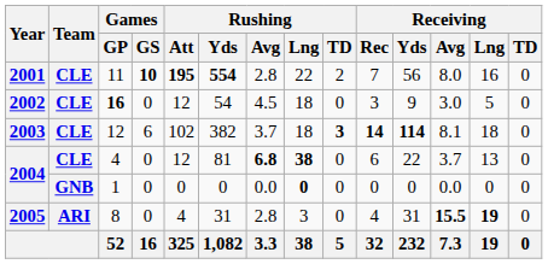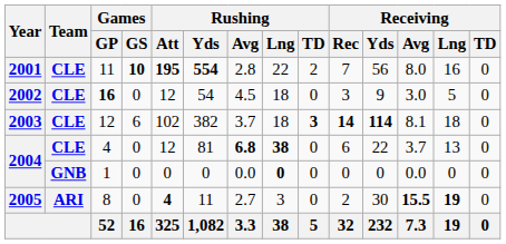8 | Rushing / Att: normal -> bold
8 | Rushing / Yds: 31 -> 11
8 | Rushing / Avg: 2.8 -> 2.7
8 | Receiving / Rec: 4 -> 2
8 | Receiving / Yds: 31 -> 30
